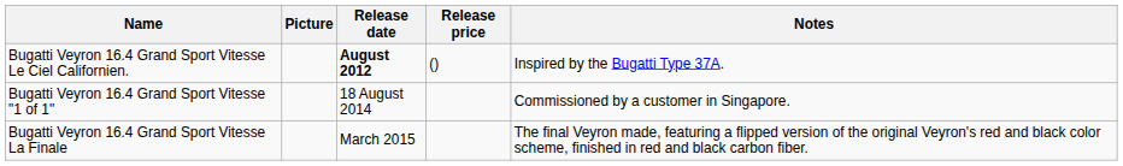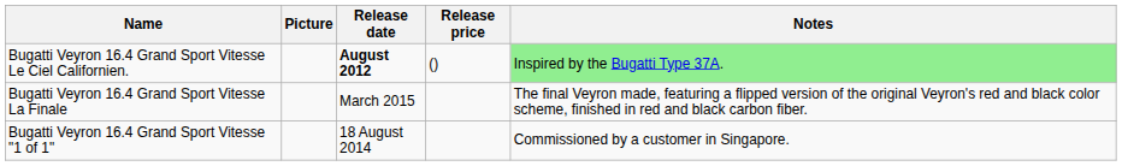Bugatti Veyron 16.4 Grand Sport Vitesse Le Ciel Californien. | Notes: no background -> lightgreen background
rows swapped: Bugatti Veyron 16.4 Grand Sport Vitesse "1 of 1" <-> Bugatti Veyron 16.4 Grand Sport Vitesse La Finale
